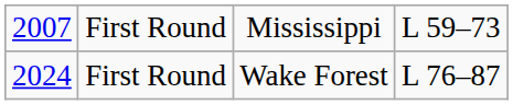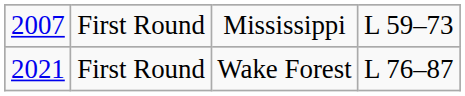First Round / Wake Forest | column 1: 2024 -> 2021
